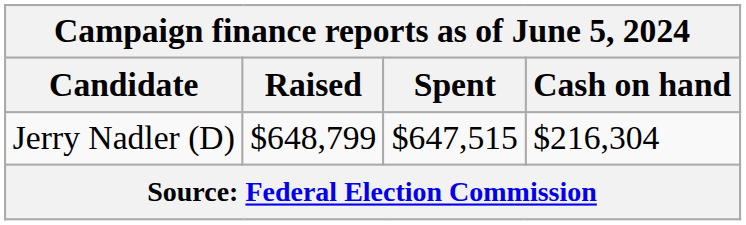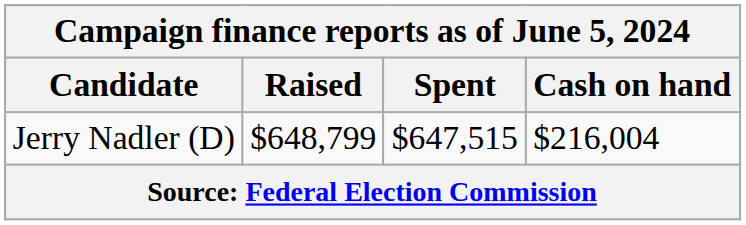Jerry Nadler (D) | Cash on hand: $216,304 -> $216,004
